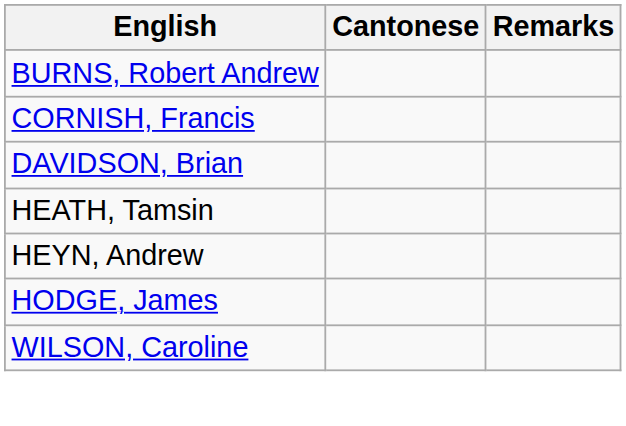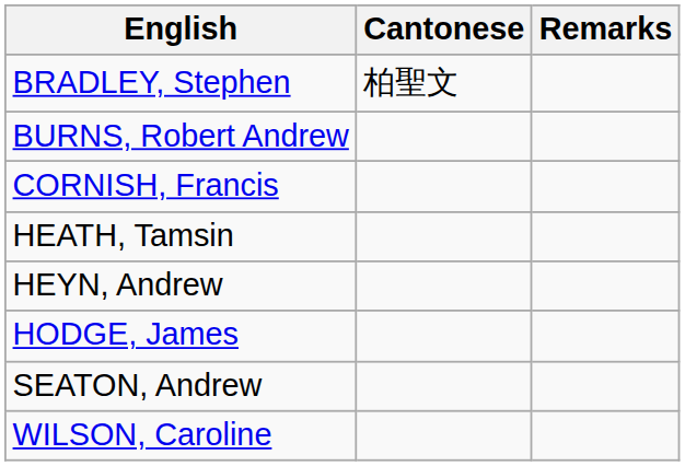+ row: BRADLEY, Stephen | 柏聖文
- row: DAVIDSON, Brian
+ row: SEATON, Andrew
